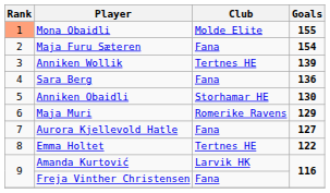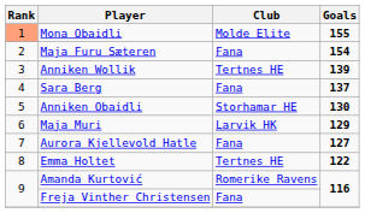Sara Berg | Goals: 136 -> 137
Maja Muri | Club: Romerike Ravens -> Larvik HK
Amanda Kurtović | Club: Larvik HK -> Romerike Ravens
